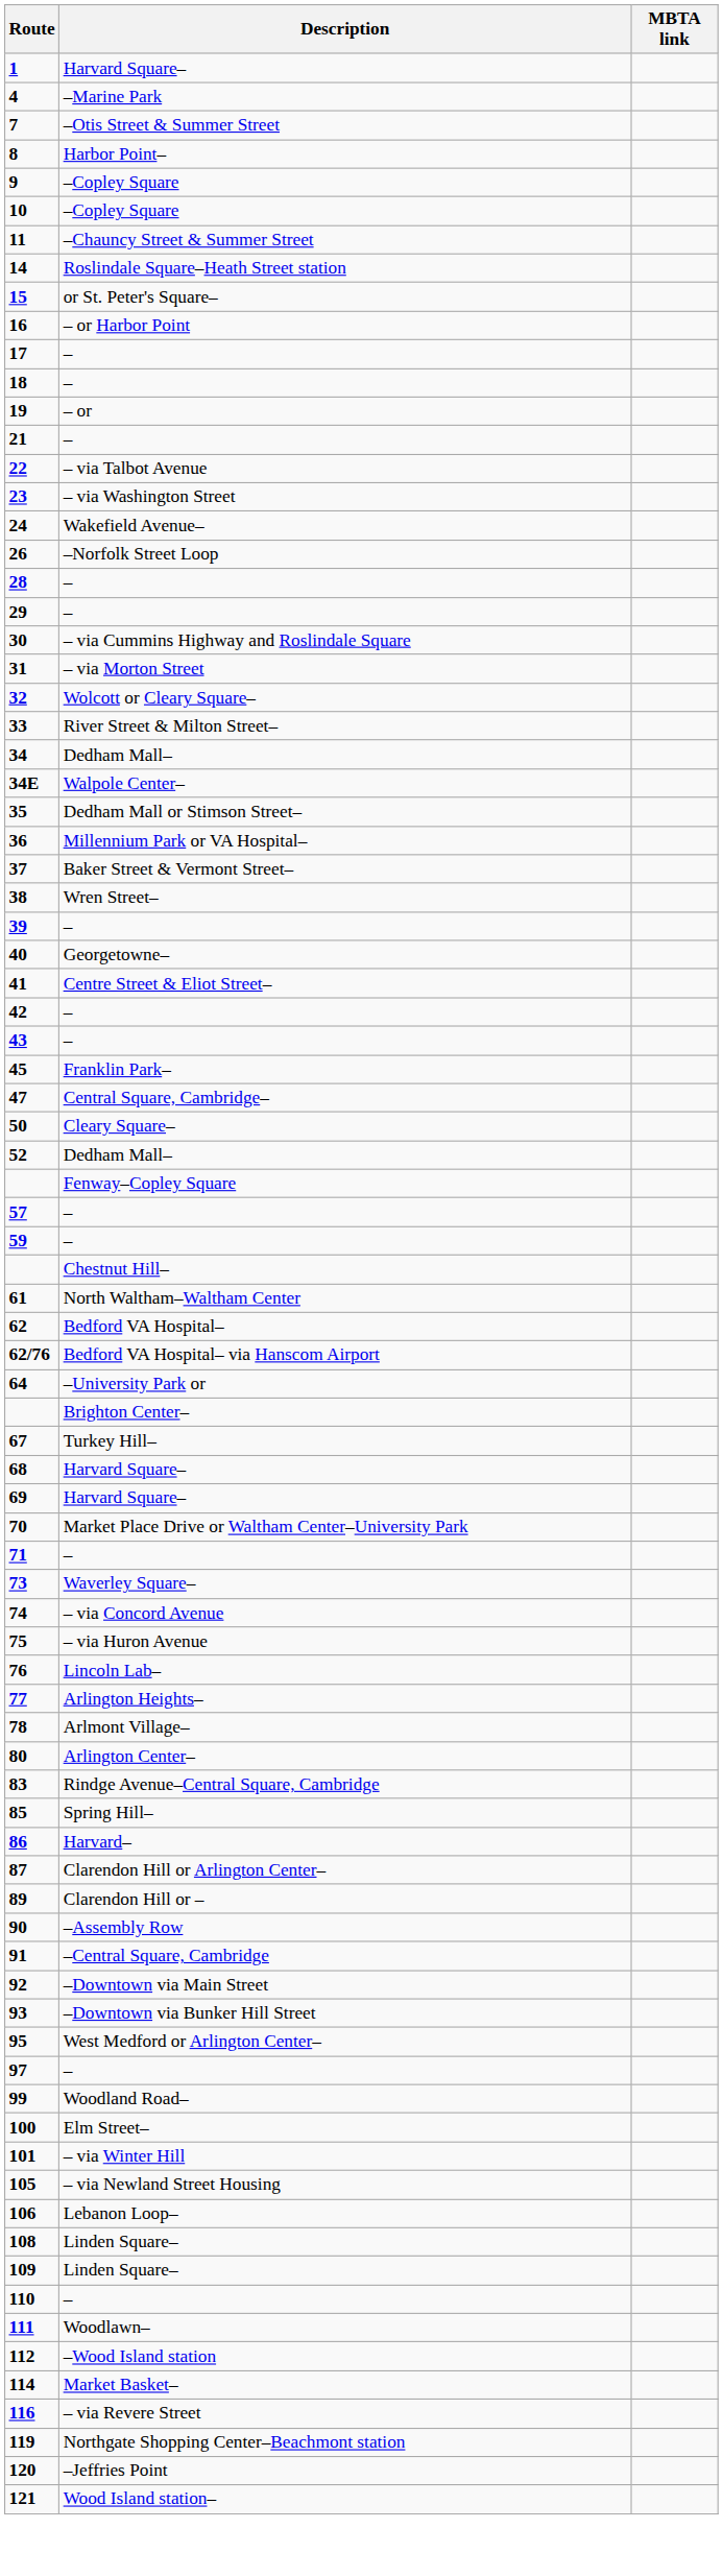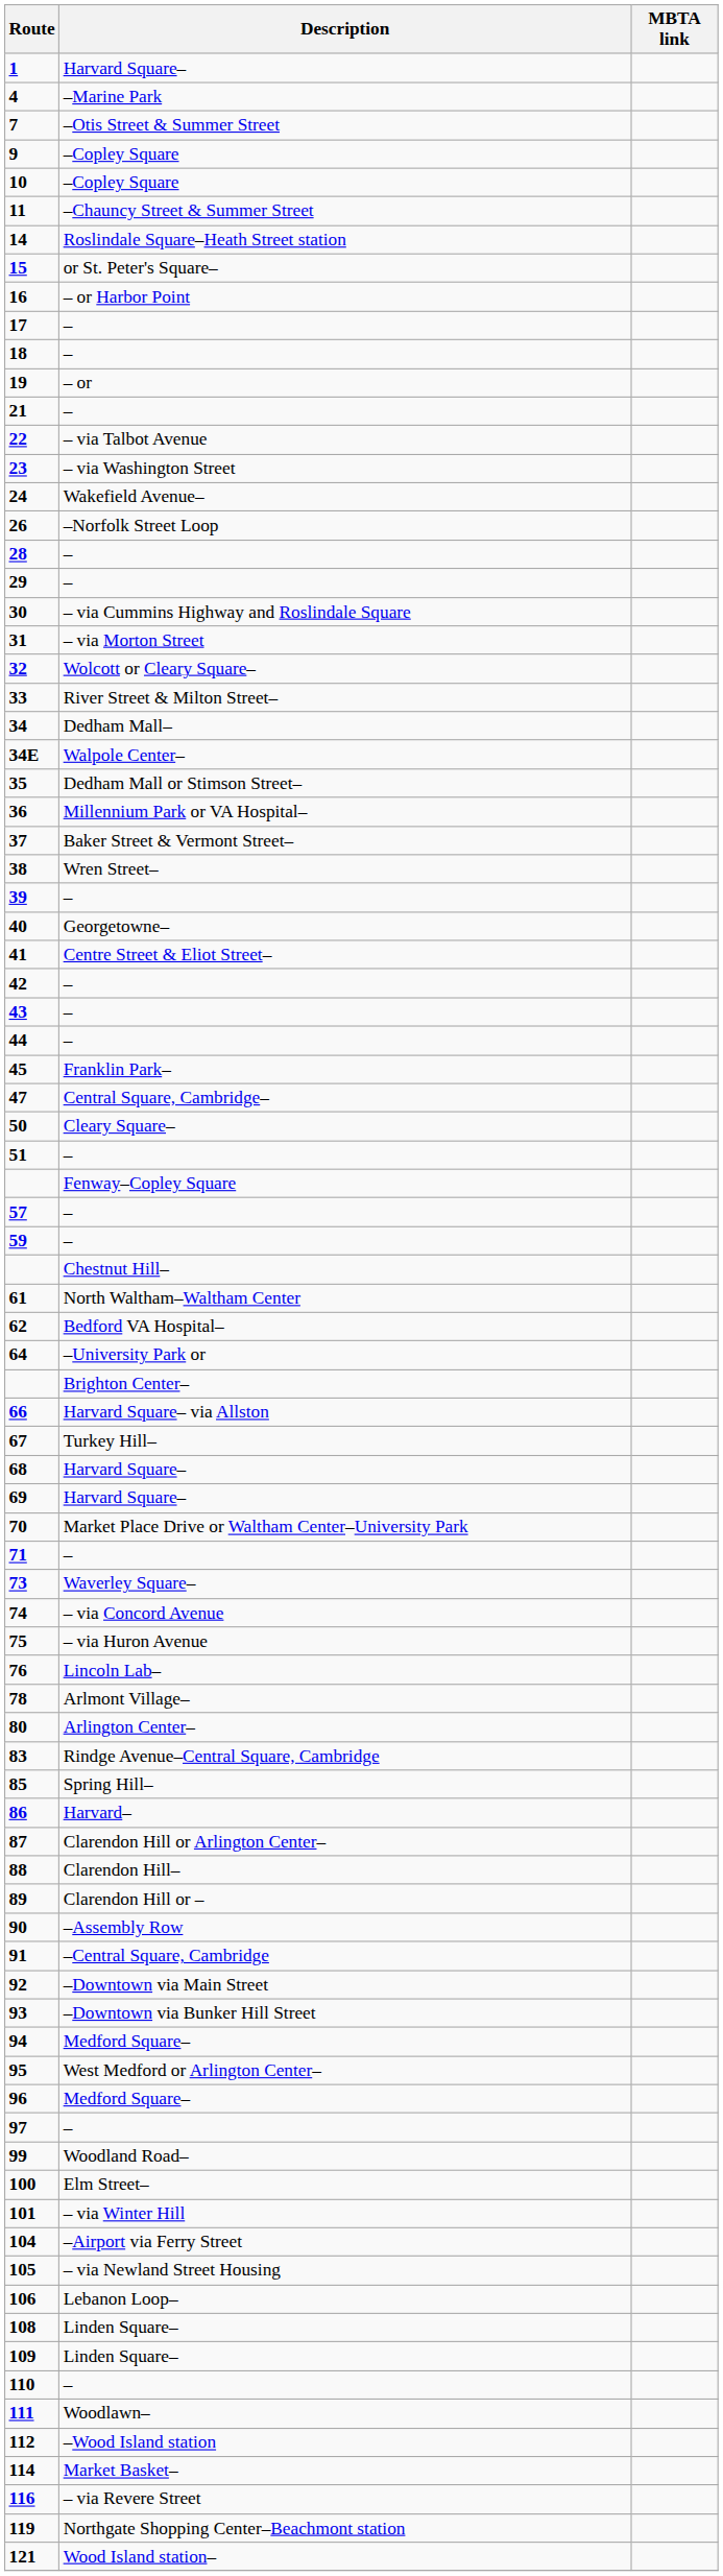- row: 8 | Harbor Point–
+ row: 44 | –
+ row: 51 | –
- row: 52 | Dedham Mall–
- row: 62/76 | Bedford VA Hospital– via Hanscom Airport
+ row: 66 | Harvard Square– via Allston
- row: 77 | Arlington Heights–
+ row: 88 | Clarendon Hill–
+ row: 94 | Medford Square–
+ row: 96 | Medford Square–
+ row: 104 | –Airport via Ferry Street
- row: 120 | –Jeffries Point
